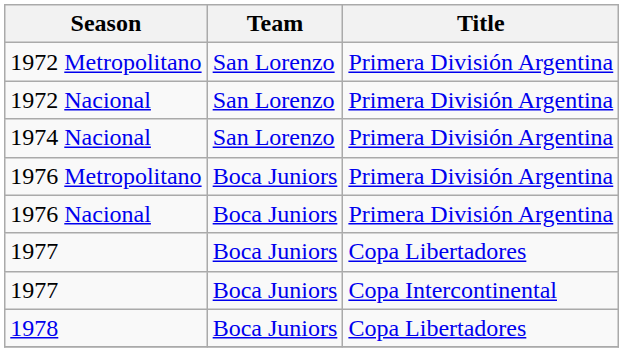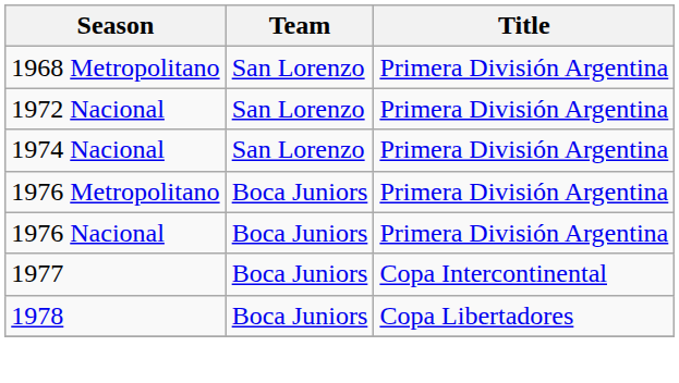+ row: 1968 Metropolitano | San Lorenzo | Primera División Argentina
- row: 1972 Metropolitano | San Lorenzo | Primera División Argentina
- row: 1977 | Boca Juniors | Copa Libertadores
